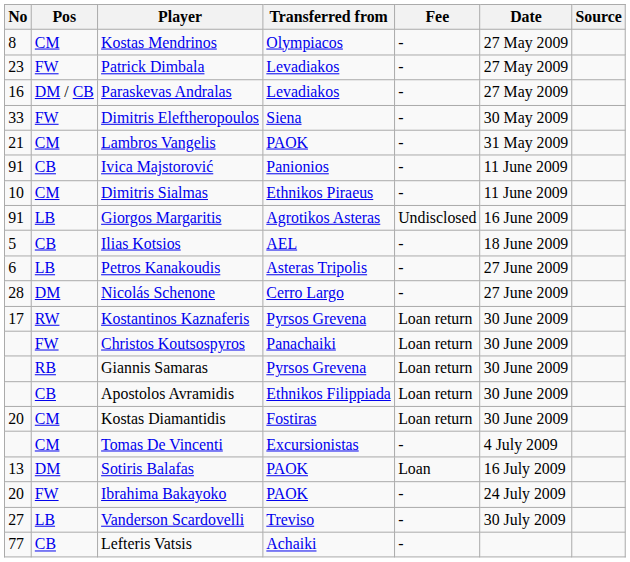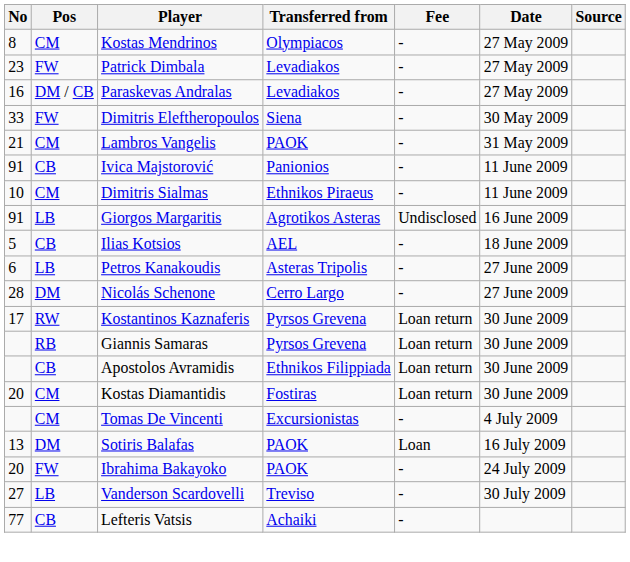- row: FW | Christos Koutsospyros | Panachaiki | Loan return | 30 June 2009
